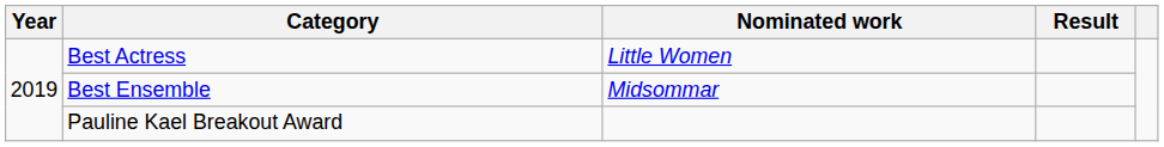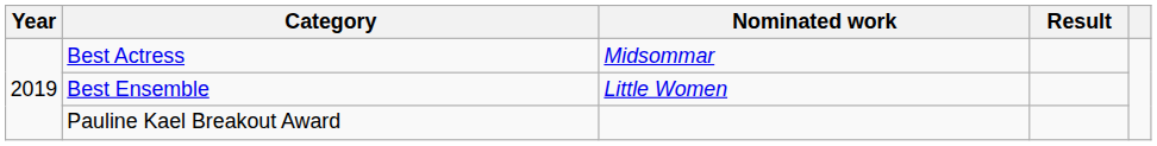Best Actress | Nominated work: Little Women -> Midsommar
Best Ensemble | Nominated work: Midsommar -> Little Women
